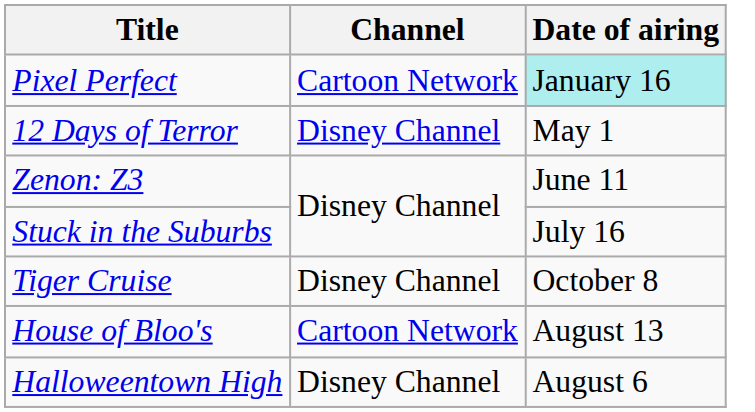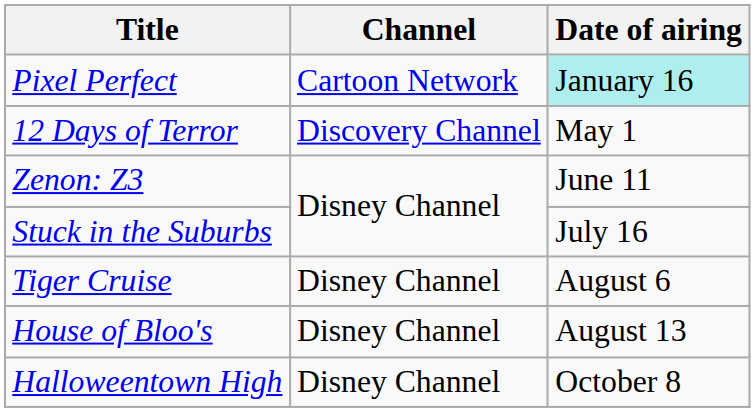12 Days of Terror | Channel: Disney Channel -> Discovery Channel
Tiger Cruise | Date of airing: October 8 -> August 6
House of Bloo's | Channel: Cartoon Network -> Disney Channel
Halloweentown High | Date of airing: August 6 -> October 8
